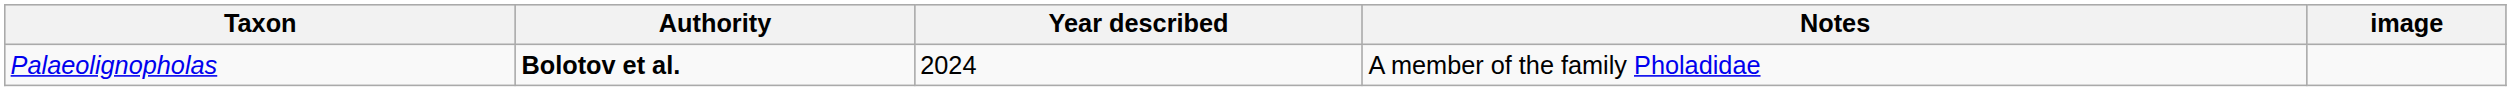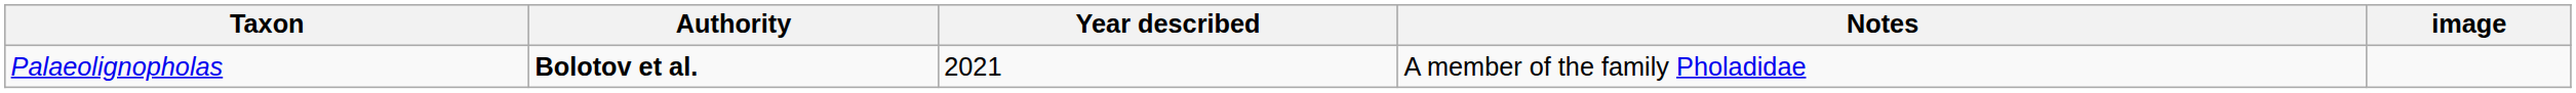Palaeolignopholas | Year described: 2024 -> 2021
